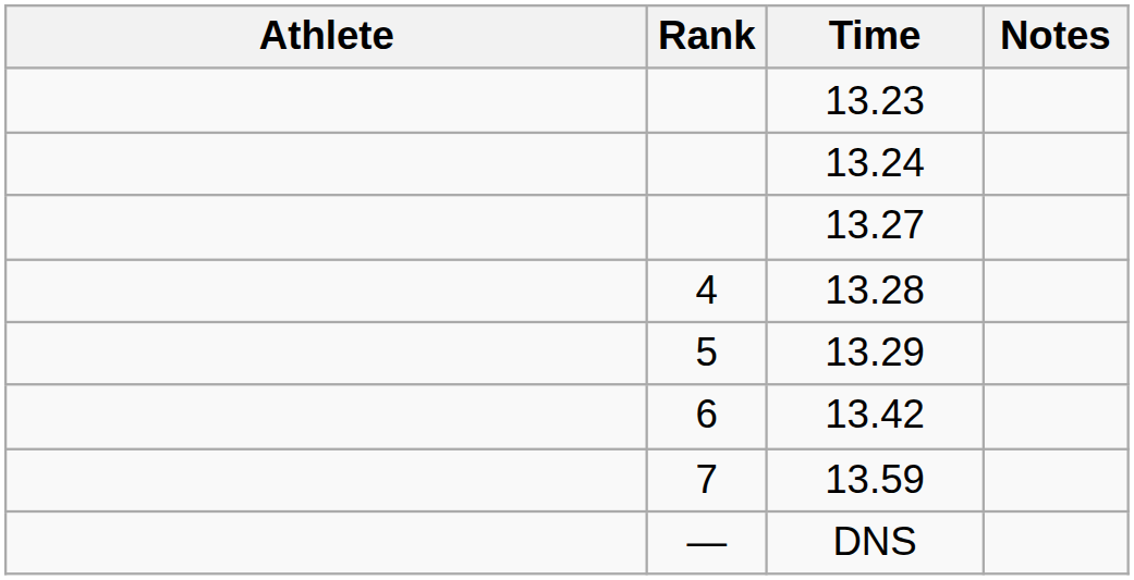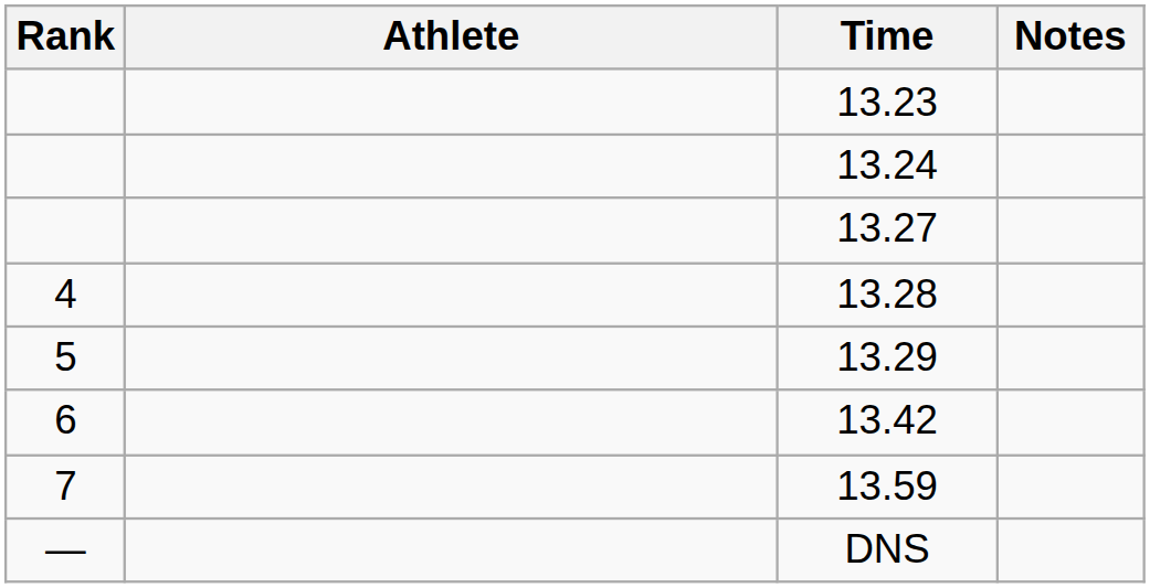columns swapped: Rank <-> Athlete
